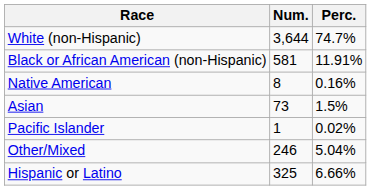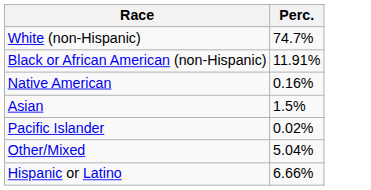- column: Num. | 3,644 | 581 | 8 | 73 | 1 | 246 | 325
